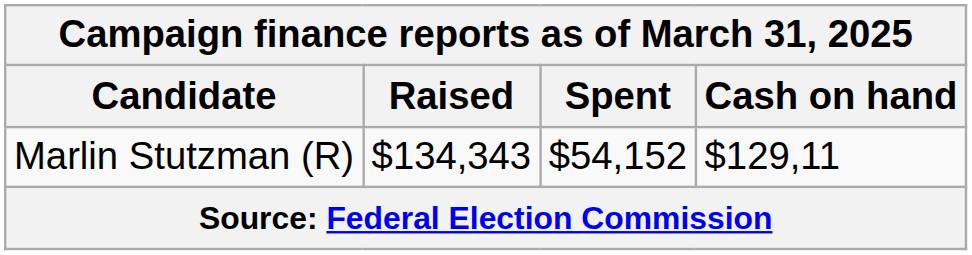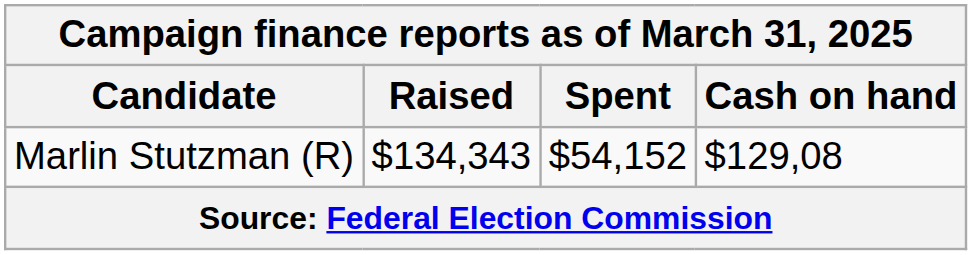Marlin Stutzman (R) | Cash on hand: $129,11 -> $129,08
